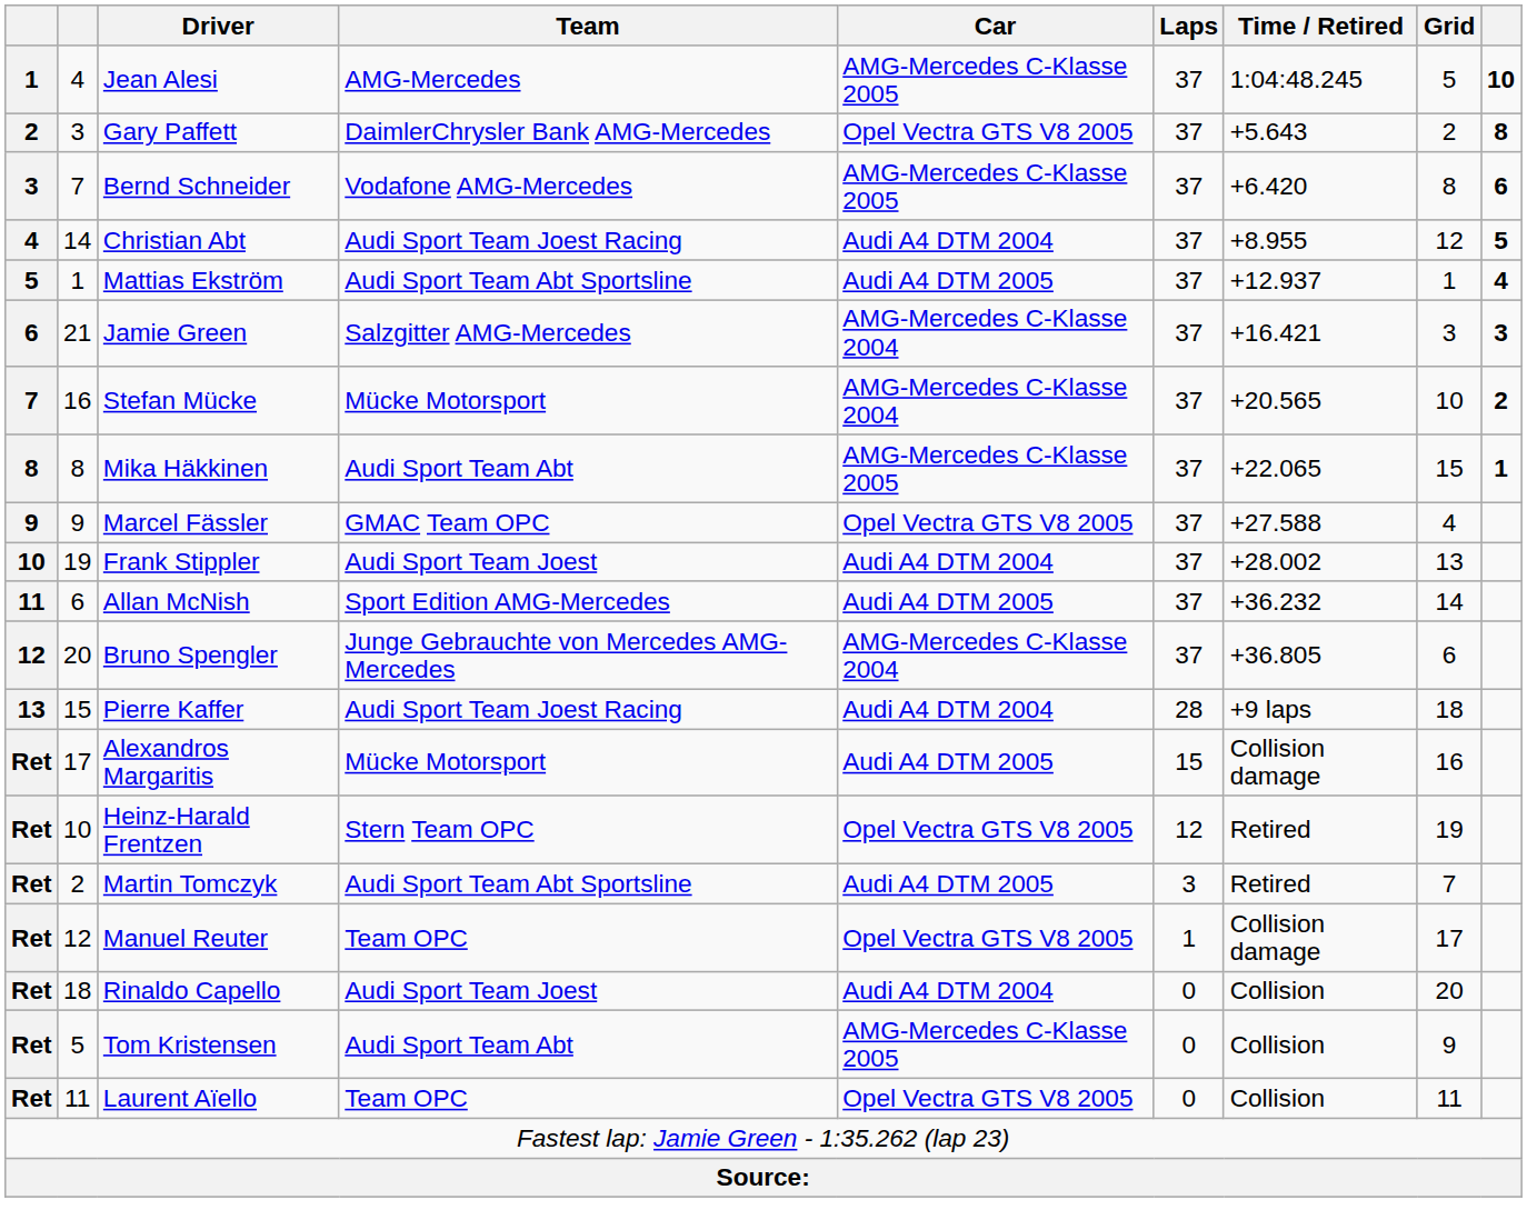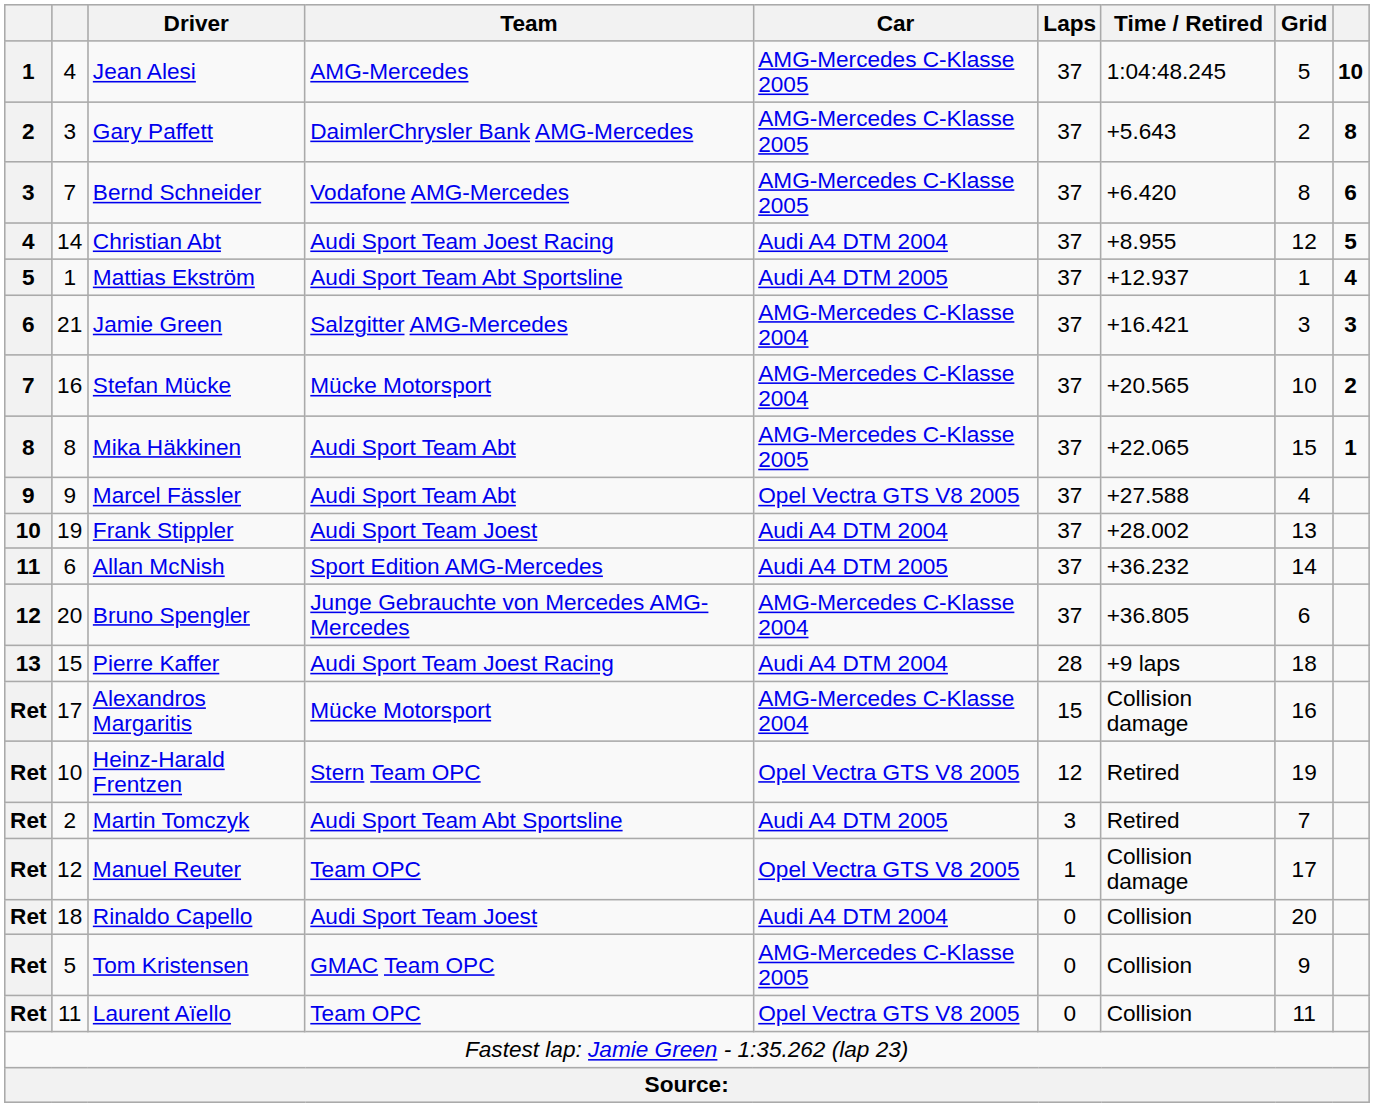Gary Paffett | Car: Opel Vectra GTS V8 2005 -> AMG-Mercedes C-Klasse 2005
Marcel Fässler | Team: GMAC Team OPC -> Audi Sport Team Abt
Alexandros Margaritis | Car: Audi A4 DTM 2005 -> AMG-Mercedes C-Klasse 2004
Tom Kristensen | Team: Audi Sport Team Abt -> GMAC Team OPC
